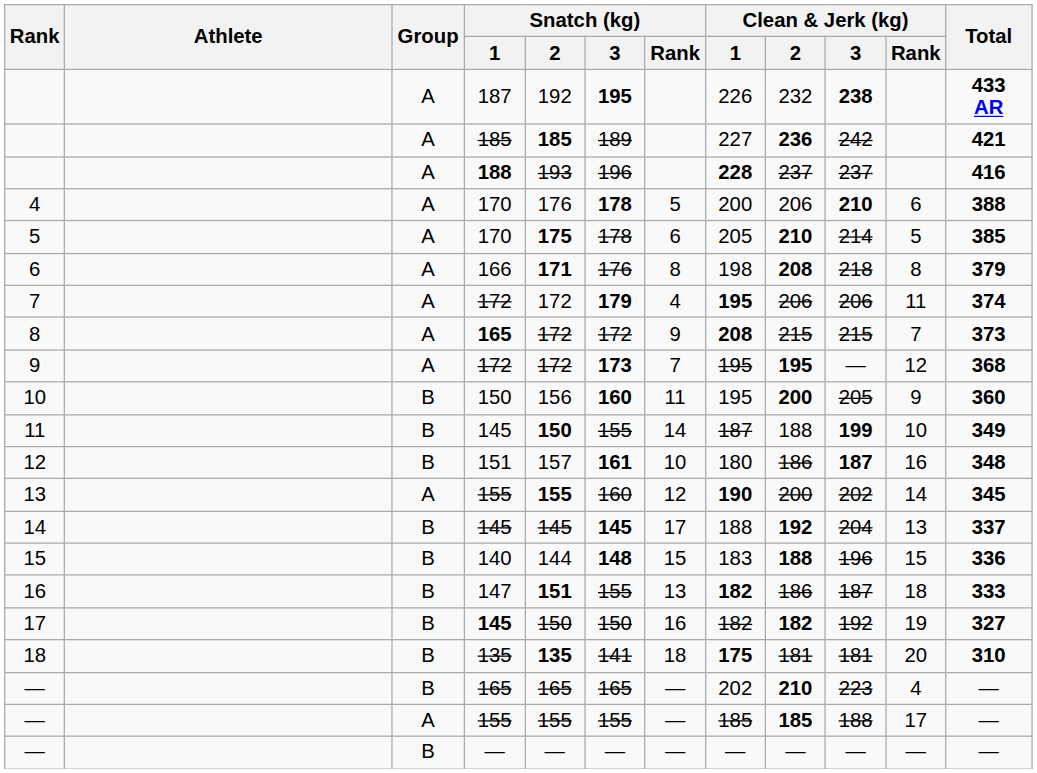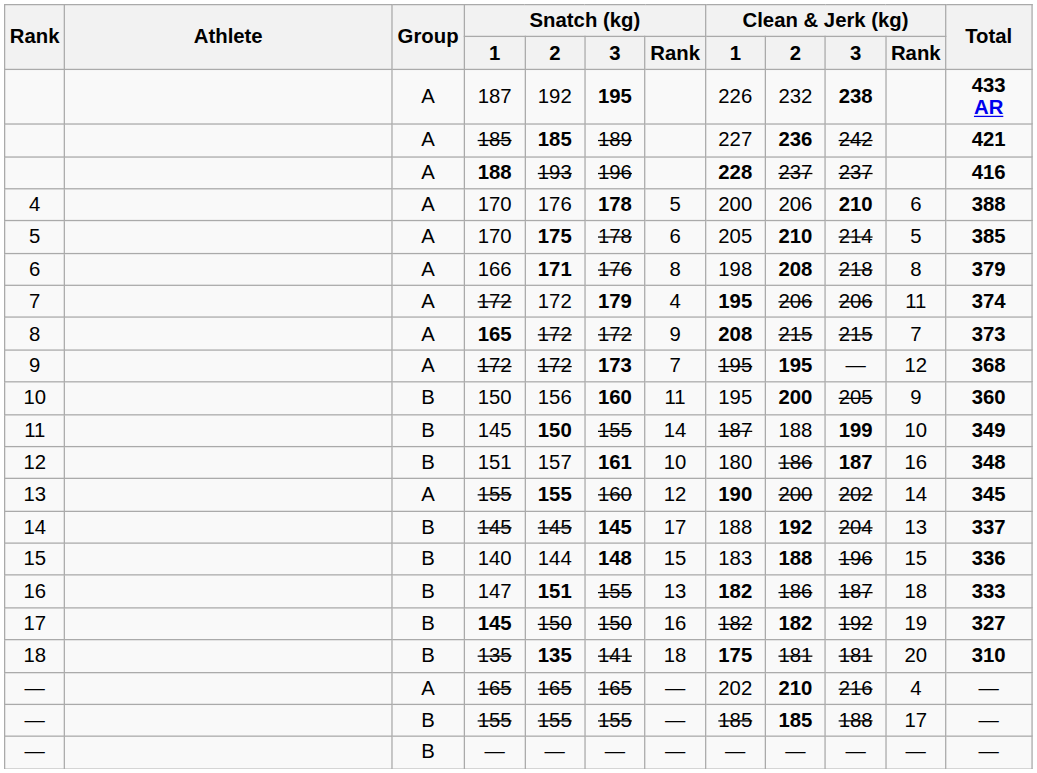— / 165 | Group: B -> A
— / 165 | Clean & Jerk (kg) / 3: 223 -> 216
— / 155 | Group: A -> B
